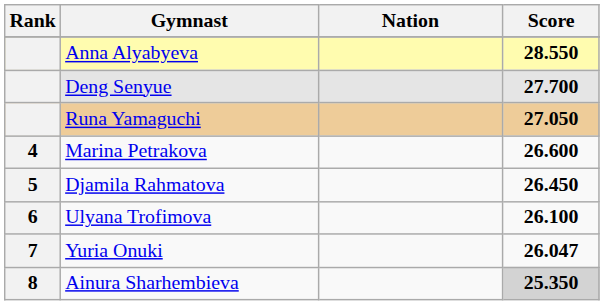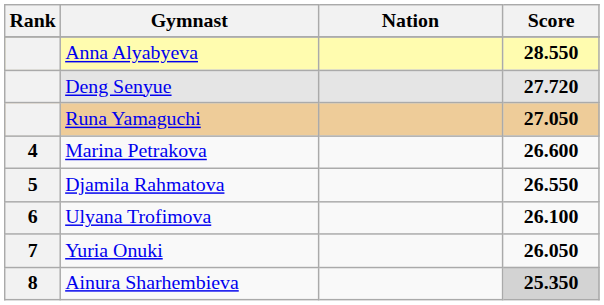Deng Senyue | Score: 27.700 -> 27.720
Djamila Rahmatova | Score: 26.450 -> 26.550
Yuria Onuki | Score: 26.047 -> 26.050
